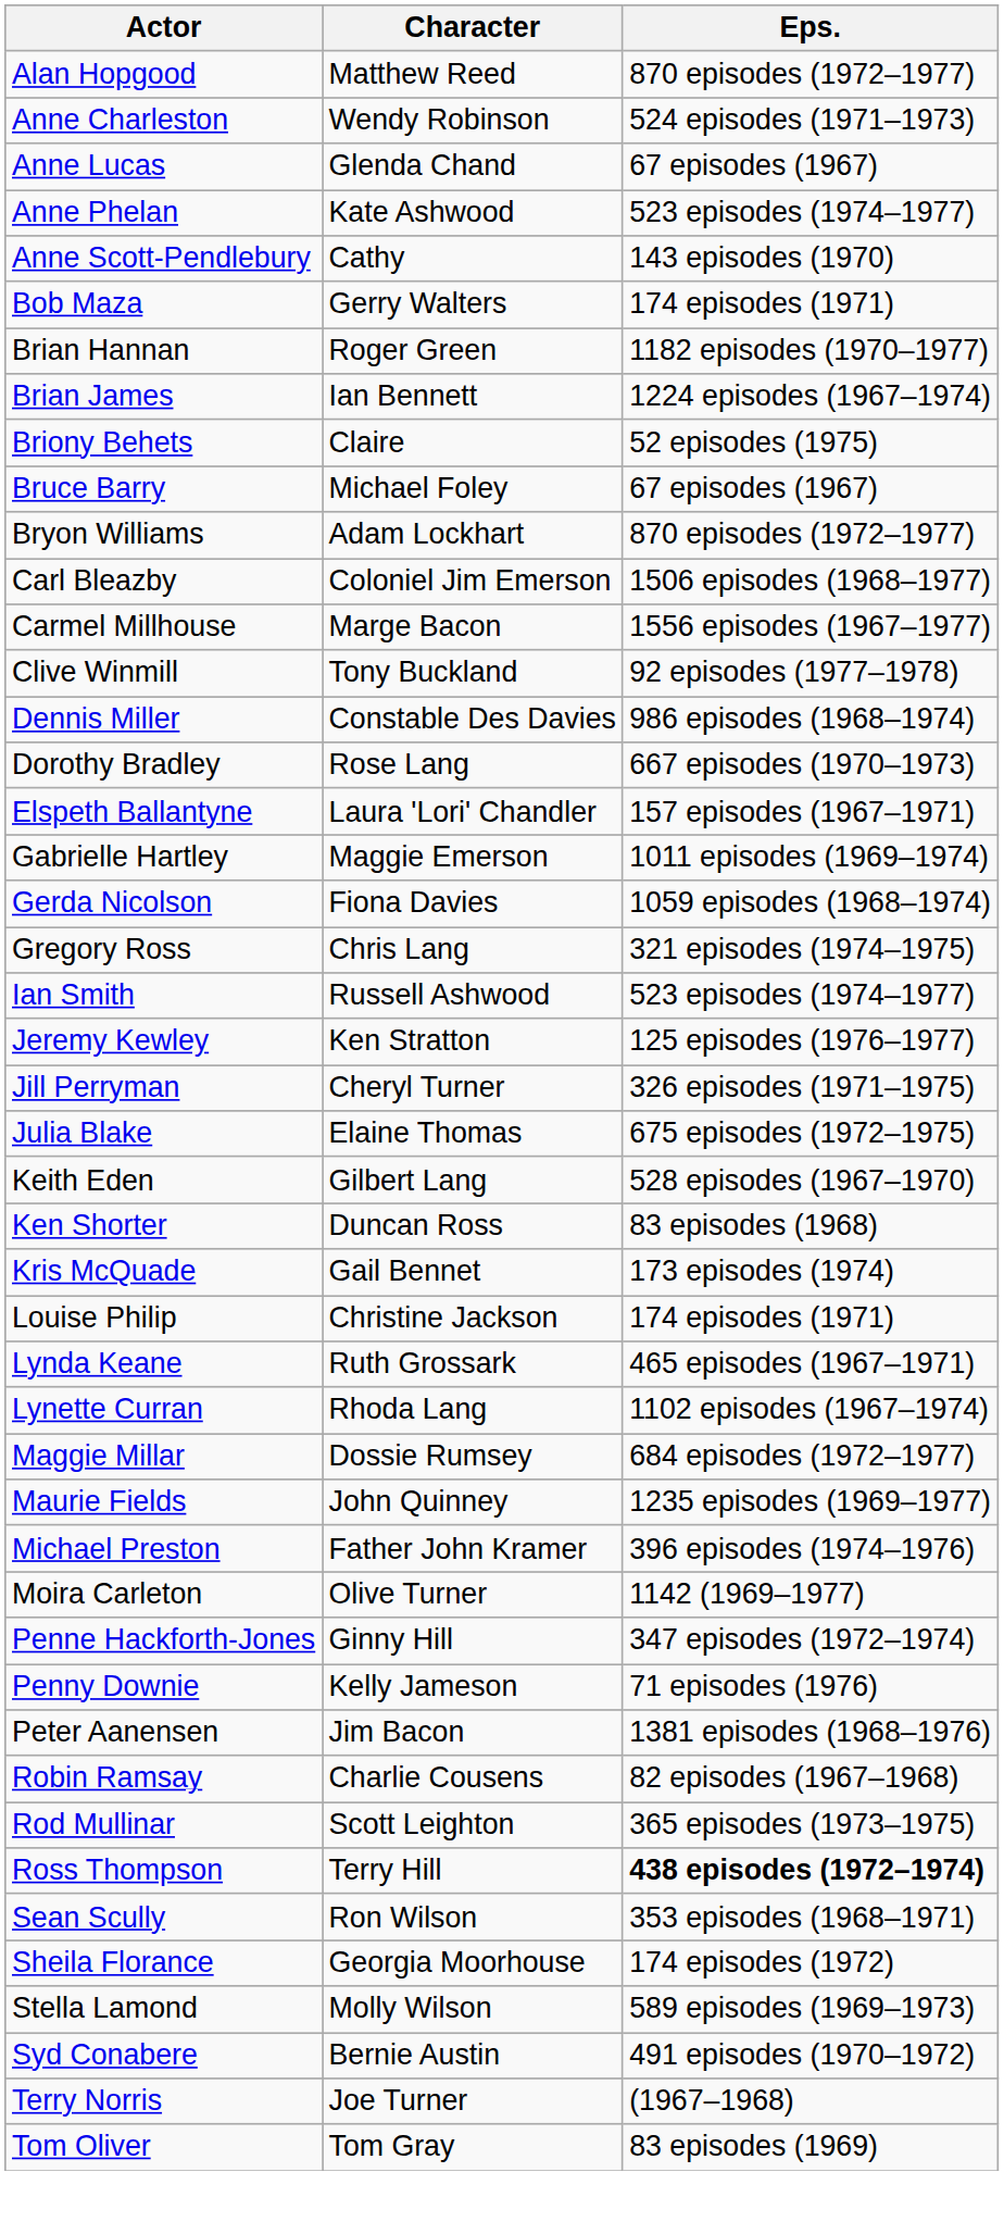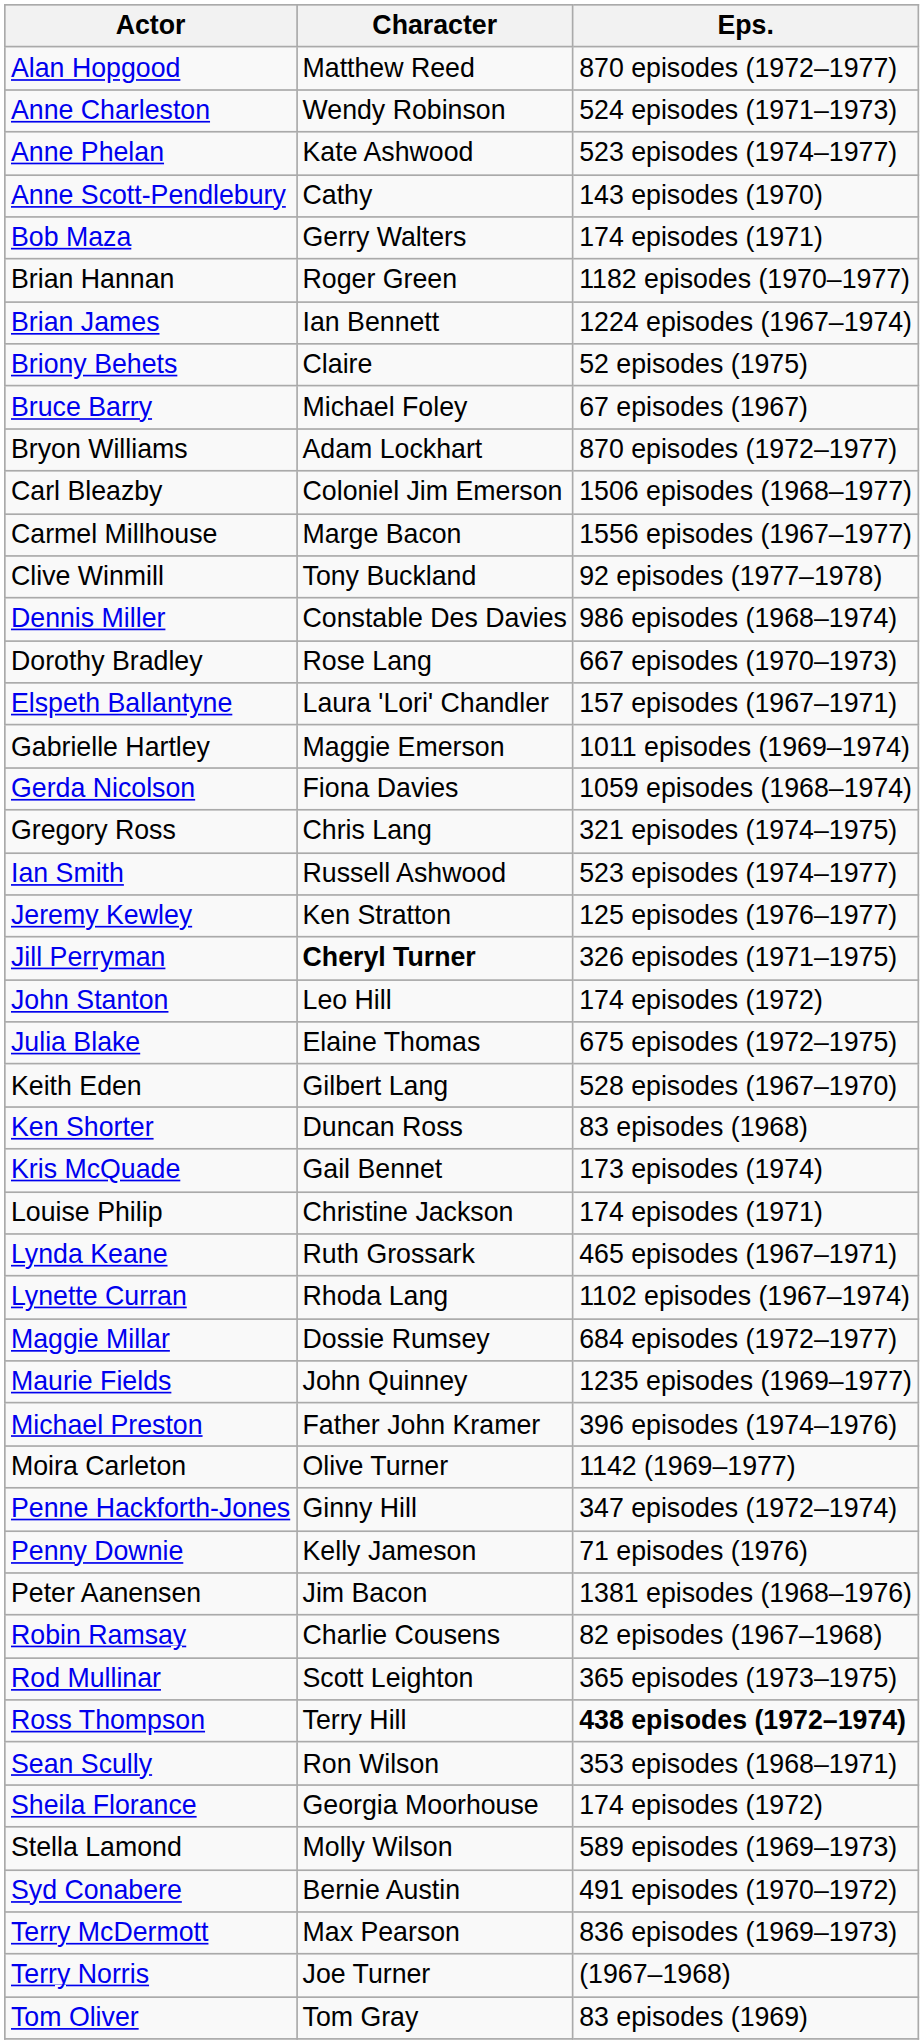- row: Anne Lucas | Glenda Chand | 67 episodes (1967)
Jill Perryman | Character: normal -> bold
+ row: John Stanton | Leo Hill | 174 episodes (1972)
+ row: Terry McDermott | Max Pearson | 836 episodes (1969–1973)
